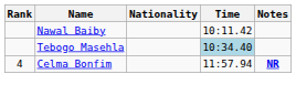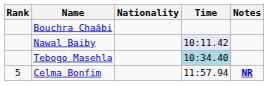+ row: Bouchra Chaâbi
Nawal Baiby | Time: no background -> lavender background
Celma Bonfim | Rank: 4 -> 5
